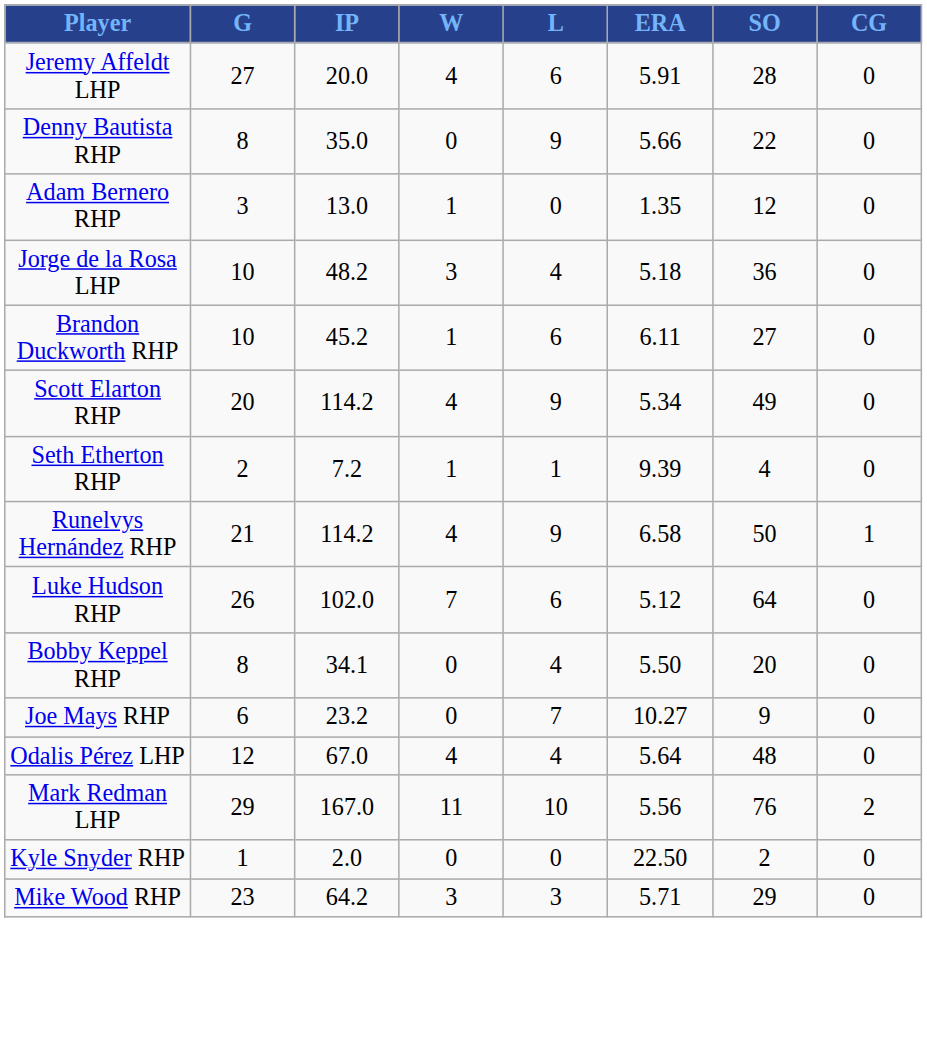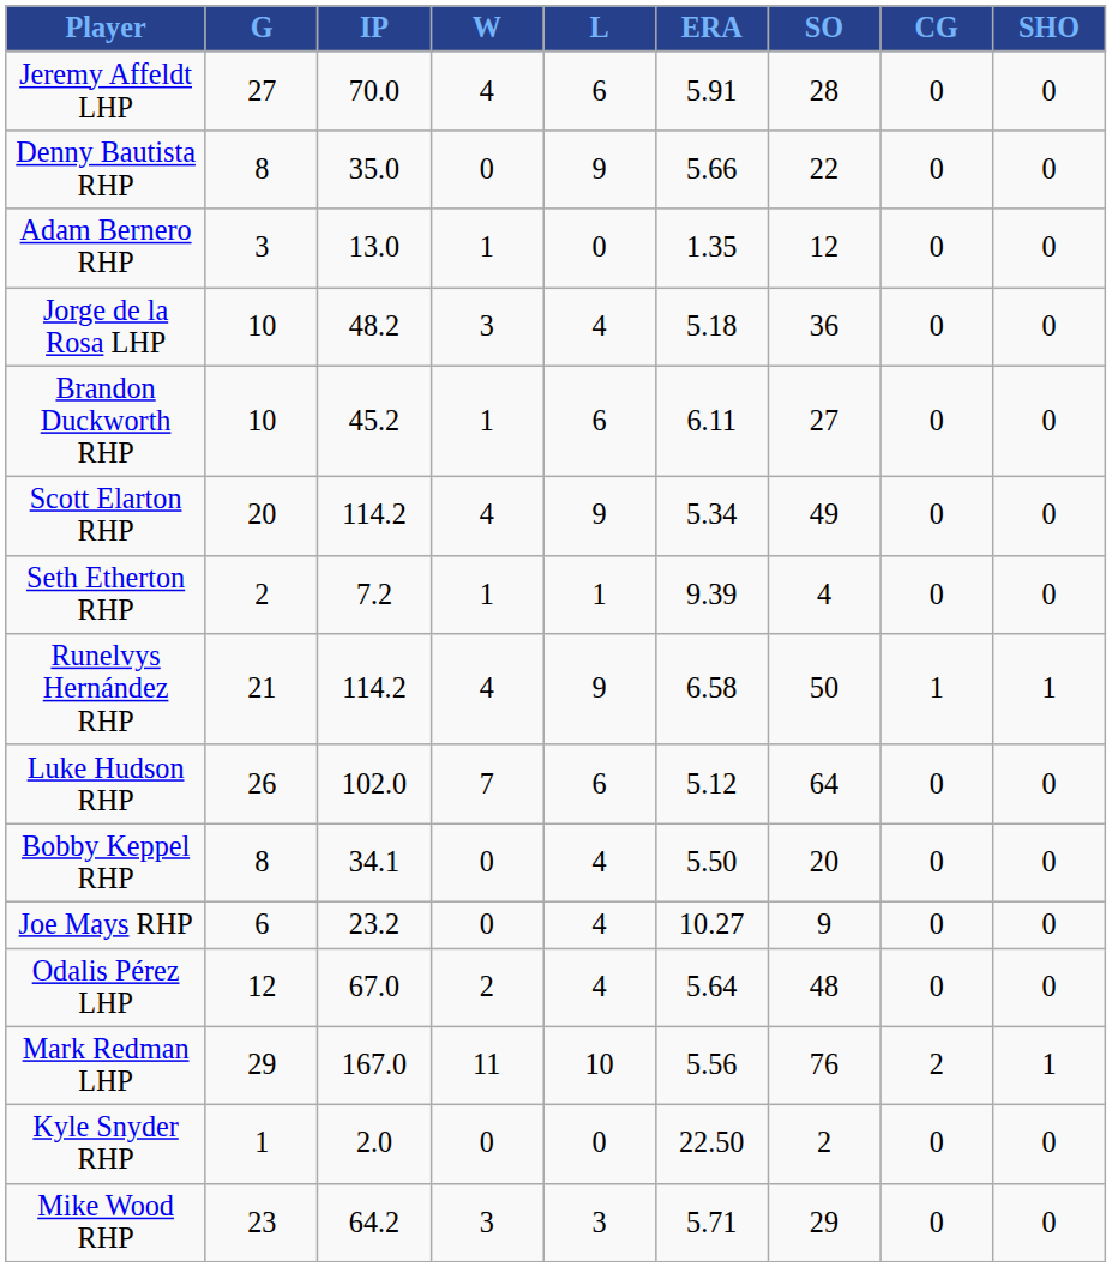+ column: SHO | 0 | 0 | 0 | 0 | 0 | 0 | 0 | 1 | 0 | 0 | 0 | 0 | 1 | 0 | 0
Jeremy Affeldt LHP | IP: 20.0 -> 70.0
Joe Mays RHP | L: 7 -> 4
Odalis Pérez LHP | W: 4 -> 2
